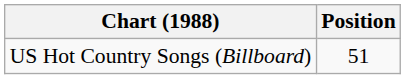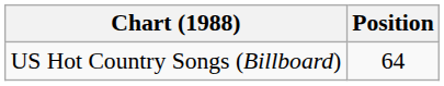US Hot Country Songs (Billboard) | Position: 51 -> 64
